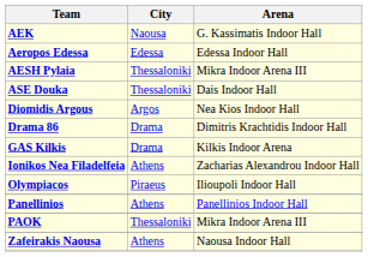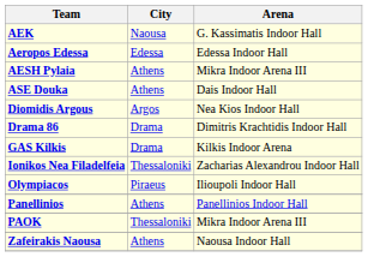AESH Pylaia | City: Thessaloniki -> Athens
ASE Douka | City: Thessaloniki -> Athens
Ionikos Nea Filadelfeia | City: Athens -> Thessaloniki
